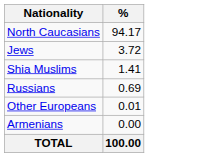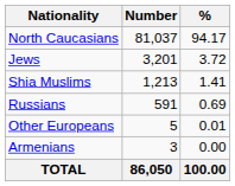+ column: Number | 81,037 | 3,201 | 1,213 | 591 | 5 | 3 | 86,050
